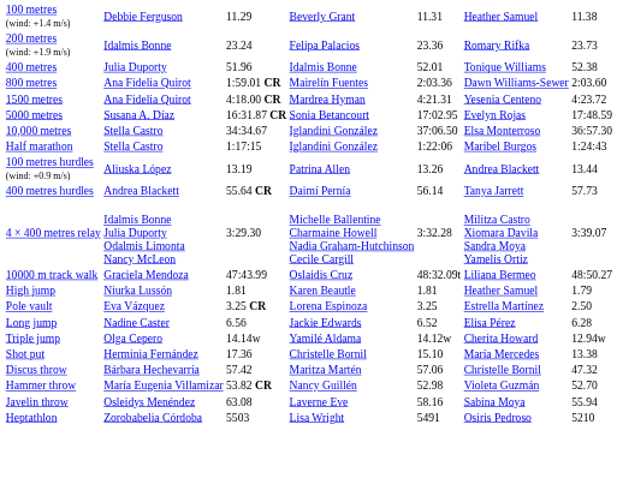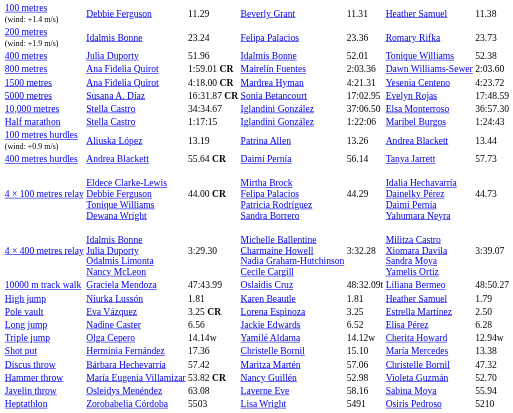+ row: 4 × 100 metres relay | Eldece Clarke-Lewis Debbie Ferguson Tonique Williams Dewana Wright | 44.00 CR | Mirtha Brock Felipa Palacios Patricia Rodríguez Sandra Borrero | 44.29 | Idalia Hechavarría Dainelky Pérez Daimí Pernía Yahumara Neyra | 44.73
